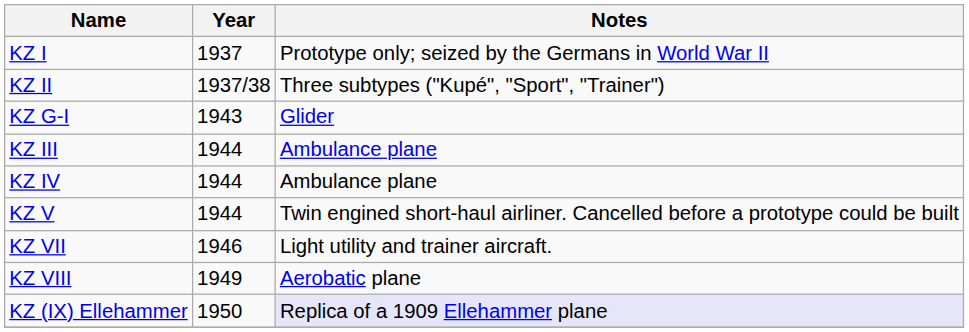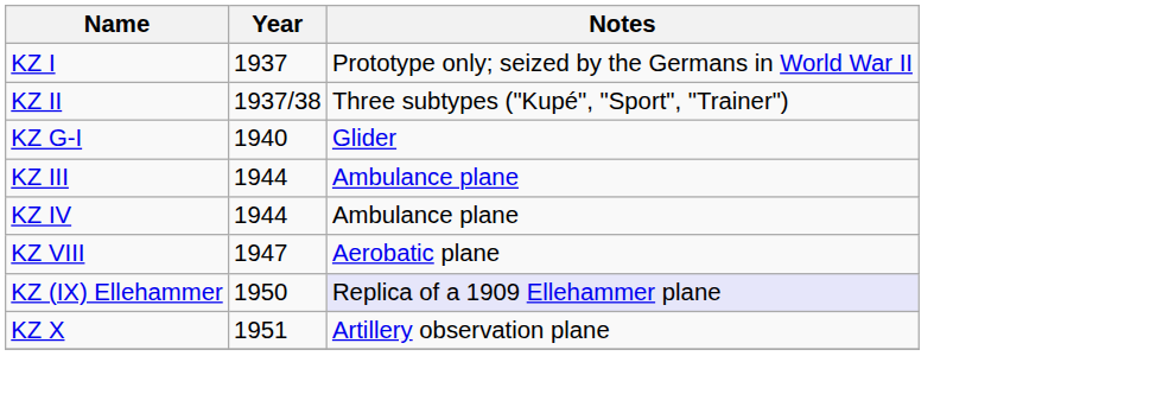KZ G-I | Year: 1943 -> 1940
- row: KZ V | 1944 | Twin engined short-haul airliner. Cancelled before a prototype could be built
- row: KZ VII | 1946 | Light utility and trainer aircraft.
KZ VIII | Year: 1949 -> 1947
+ row: KZ X | 1951 | Artillery observation plane
